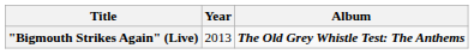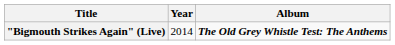"Bigmouth Strikes Again" (Live) | Year: 2013 -> 2014
